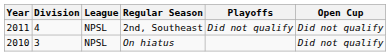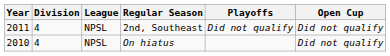On hiatus | Division: 3 -> 4
